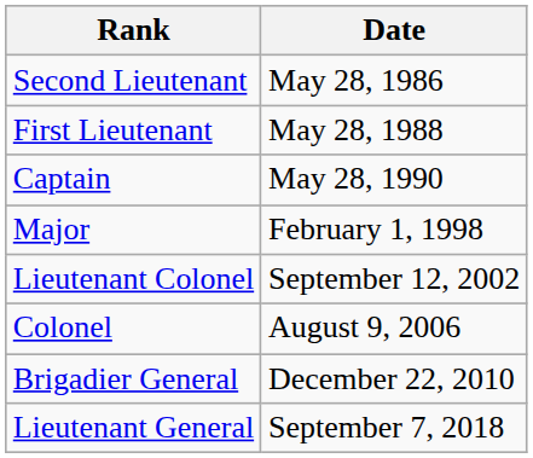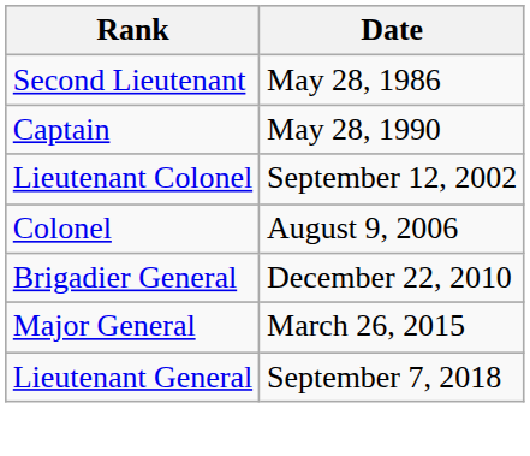- row: First Lieutenant | May 28, 1988
- row: Major | February 1, 1998
+ row: Major General | March 26, 2015
